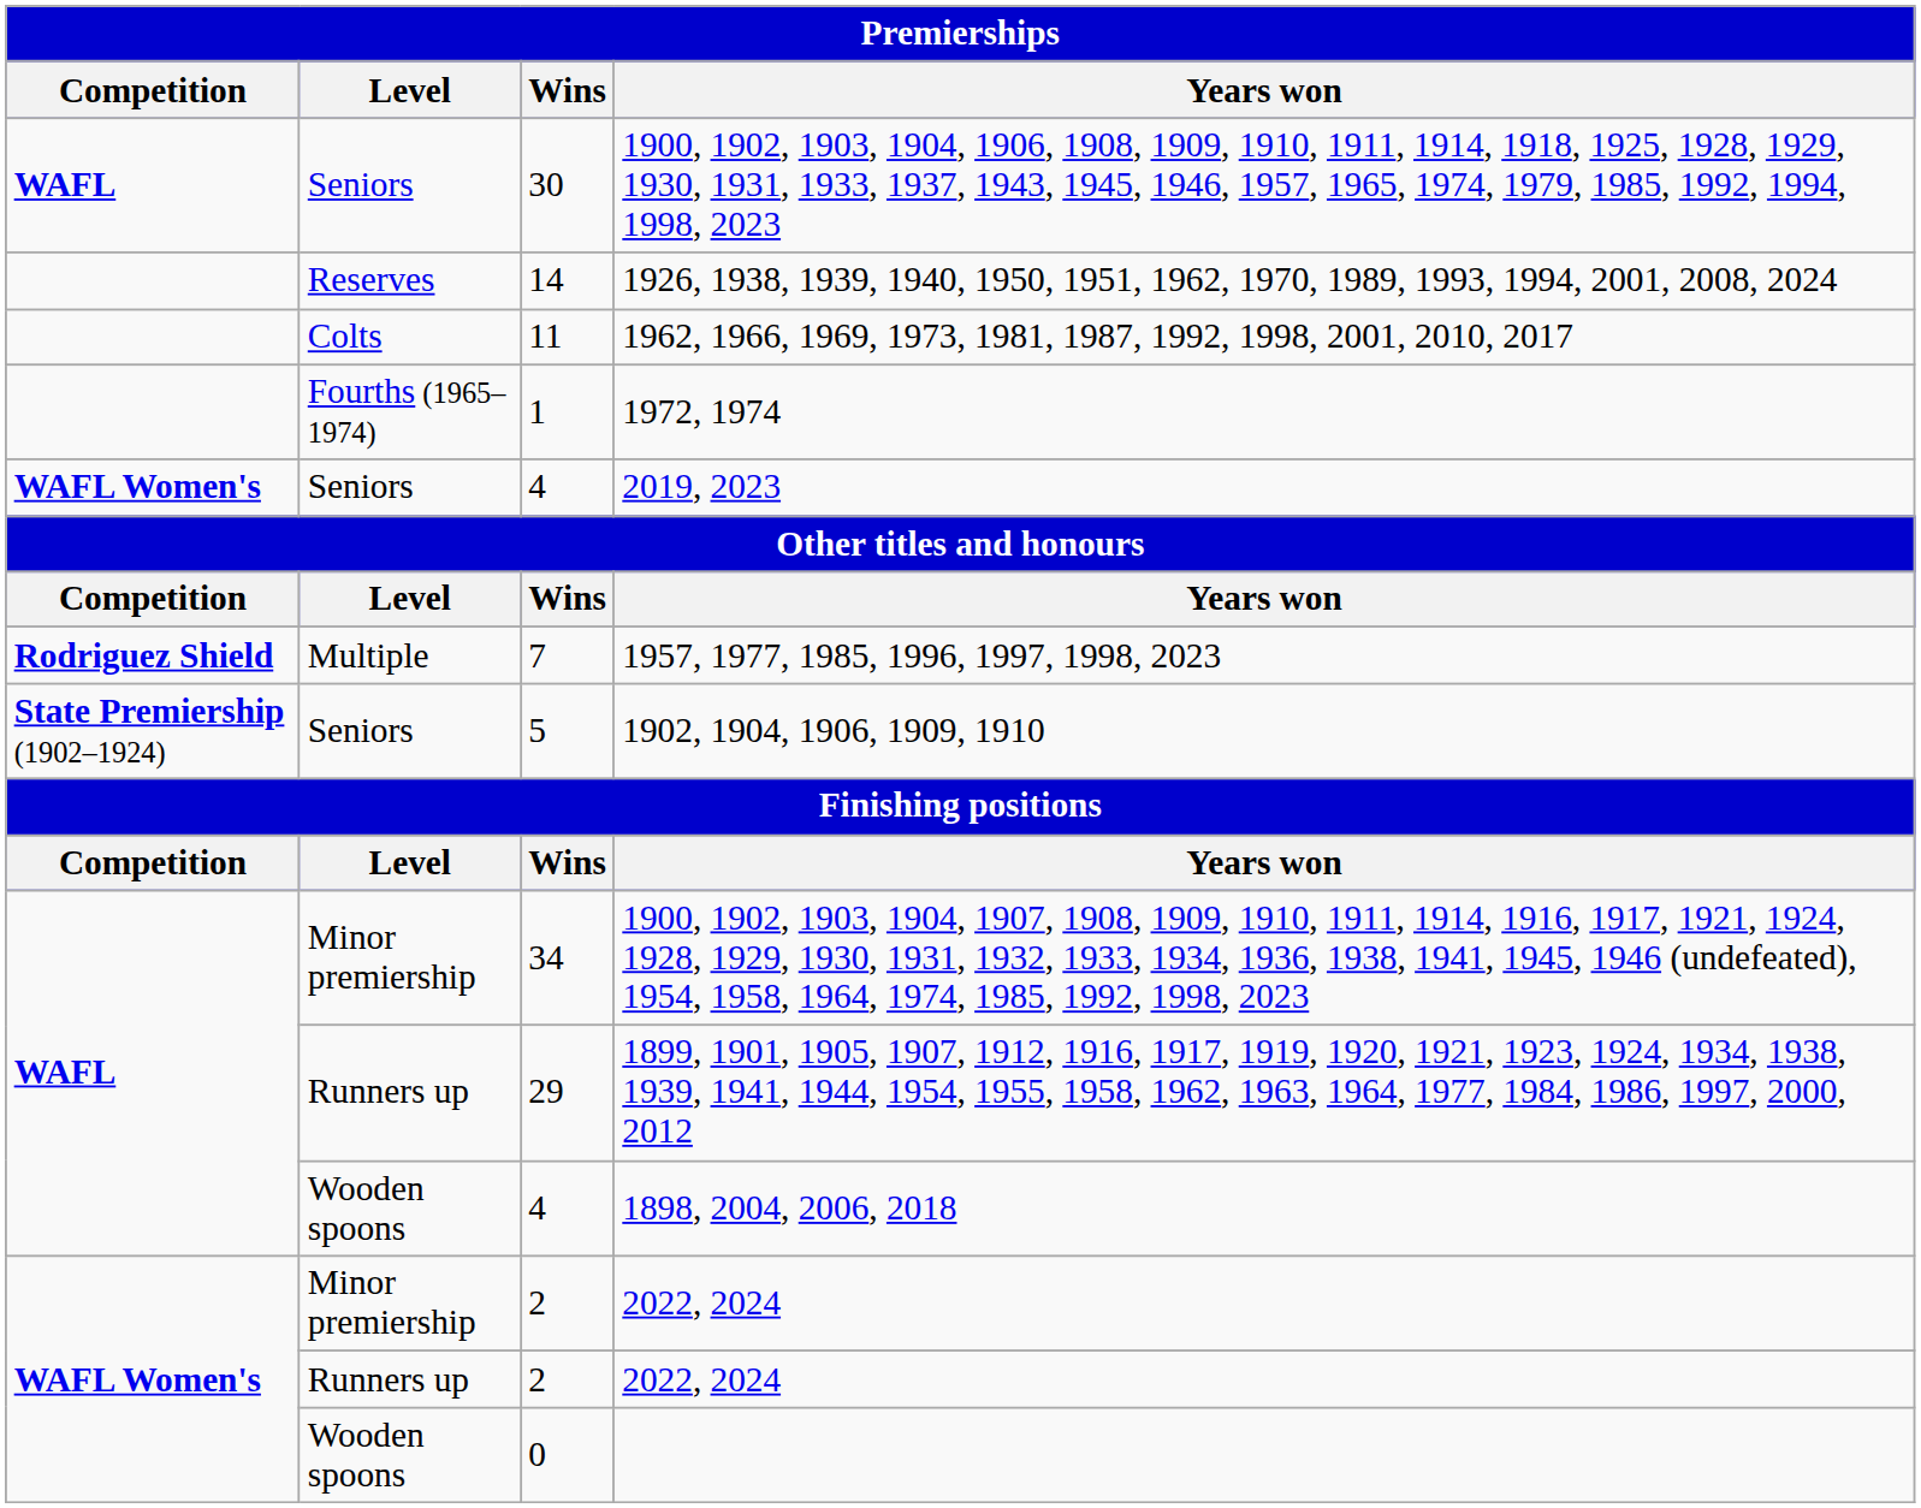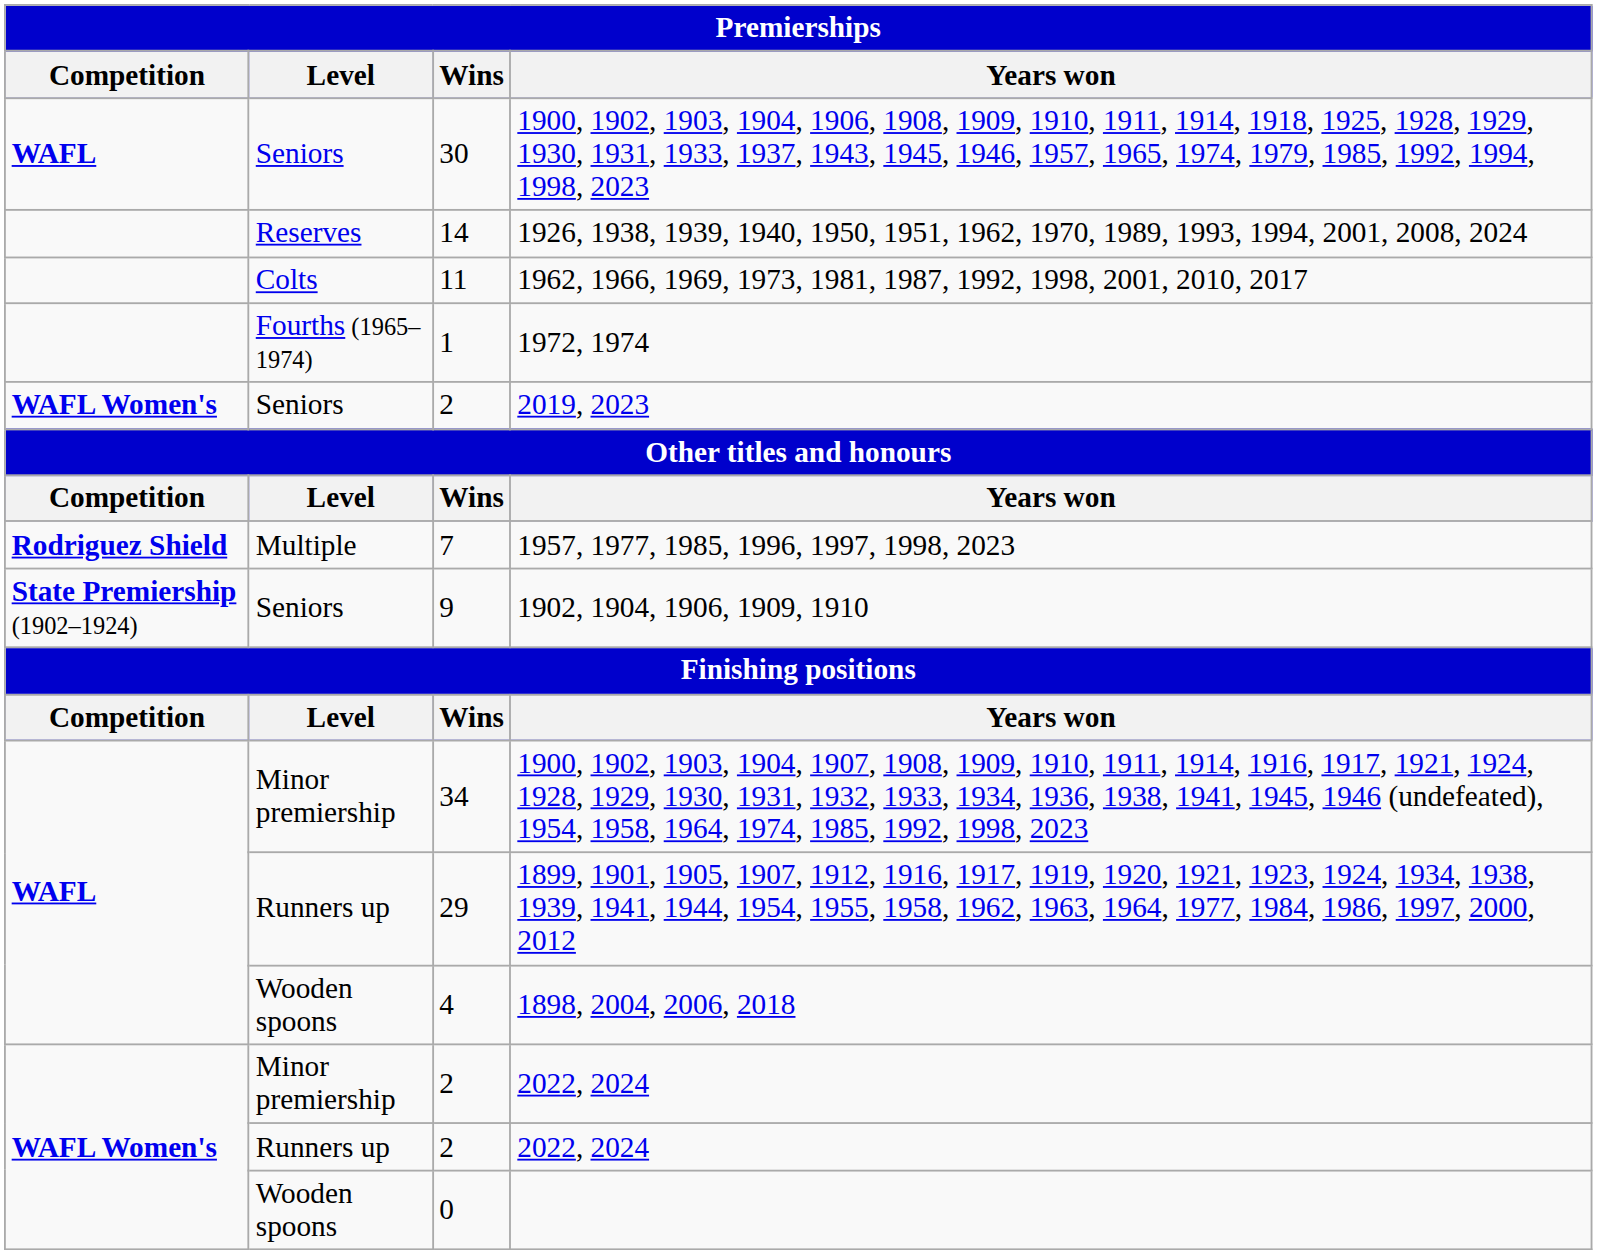2019, 2023 | Wins: 4 -> 2
1902, 1904, 1906, 1909, 1910 | Wins: 5 -> 9
